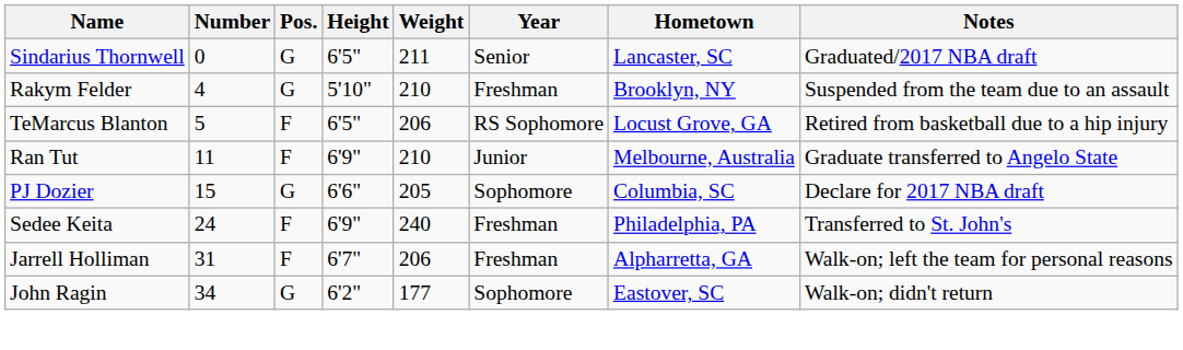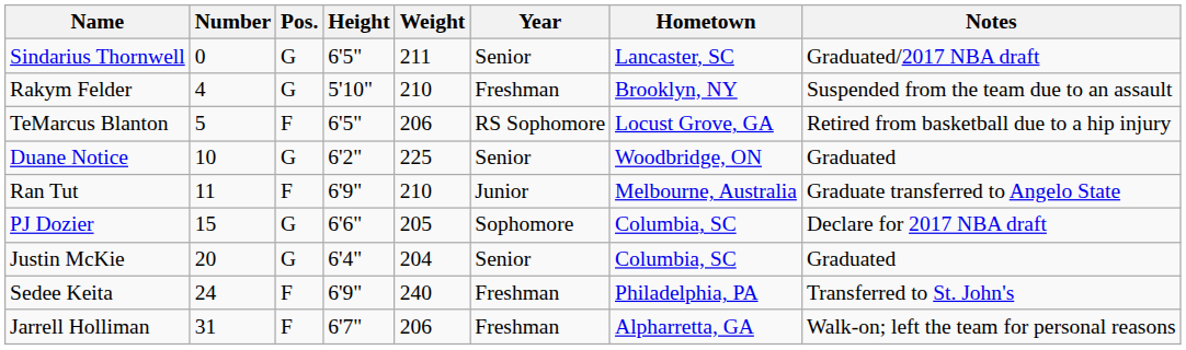+ row: Duane Notice | 10 | G | 6'2" | 225 | Senior | Woodbridge, ON | Graduated
+ row: Justin McKie | 20 | G | 6'4" | 204 | Senior | Columbia, SC | Graduated
- row: John Ragin | 34 | G | 6'2" | 177 | Sophomore | Eastover, SC | Walk-on; didn't return
